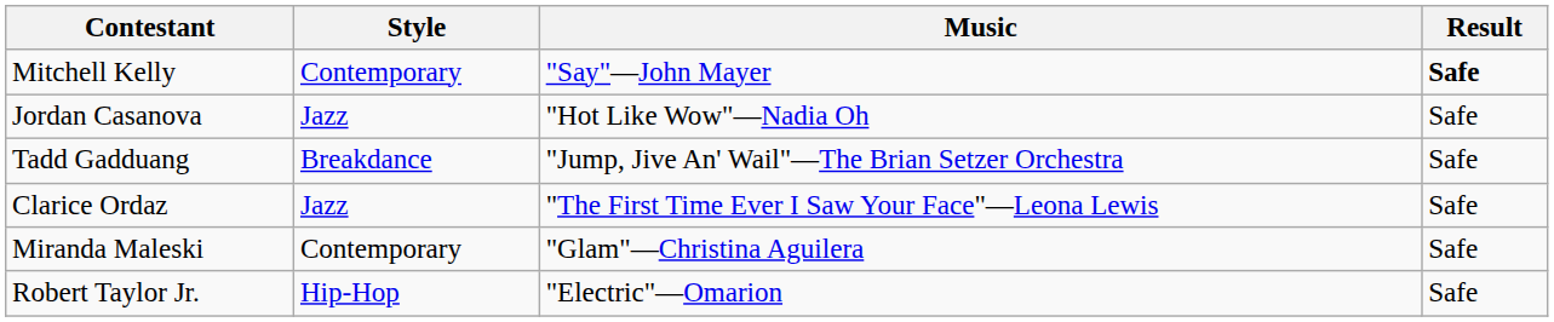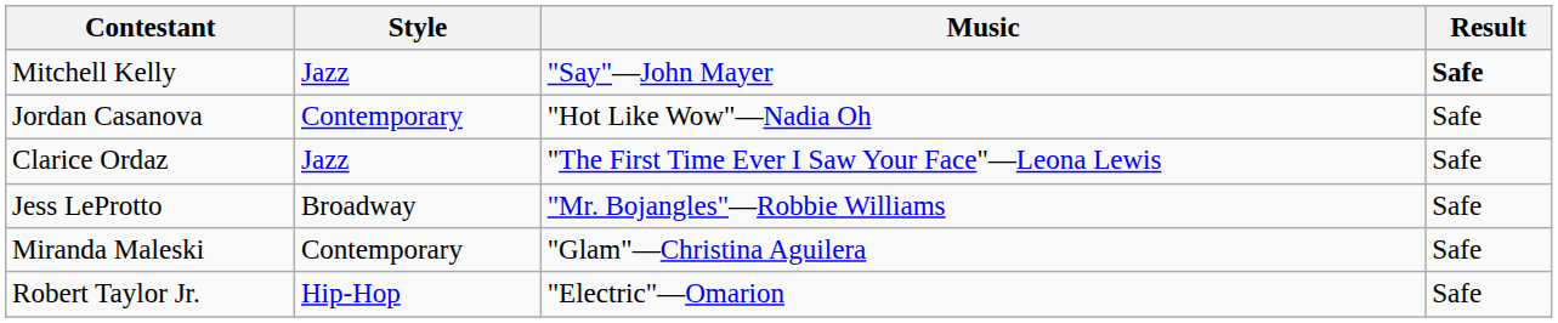Mitchell Kelly | Style: Contemporary -> Jazz
Jordan Casanova | Style: Jazz -> Contemporary
- row: Tadd Gadduang | Breakdance | "Jump, Jive An' Wail"—The Brian Setzer Orchestra | Safe
+ row: Jess LeProtto | Broadway | "Mr. Bojangles"—Robbie Williams | Safe
